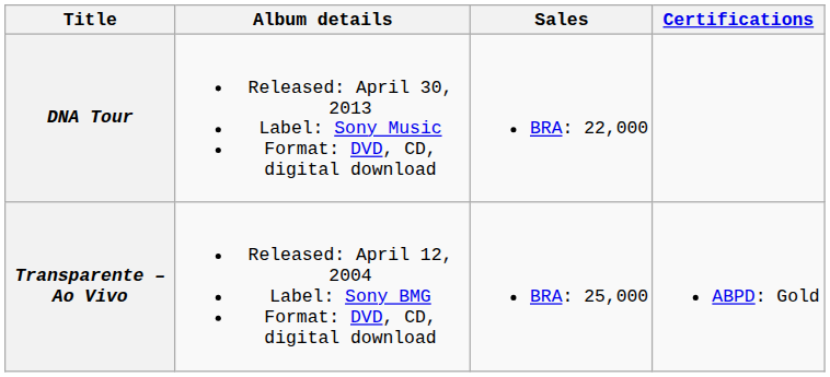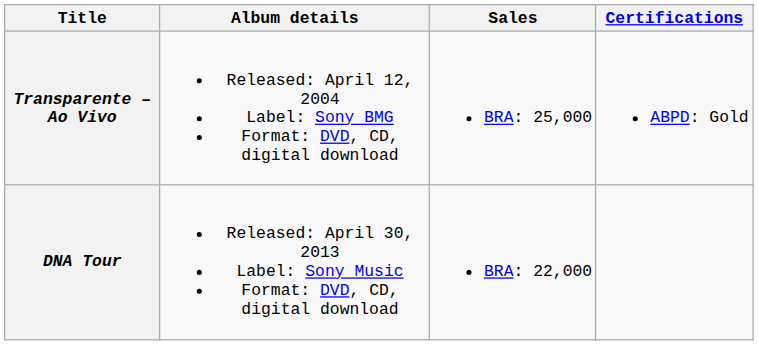rows swapped: Transparente – Ao Vivo <-> DNA Tour
